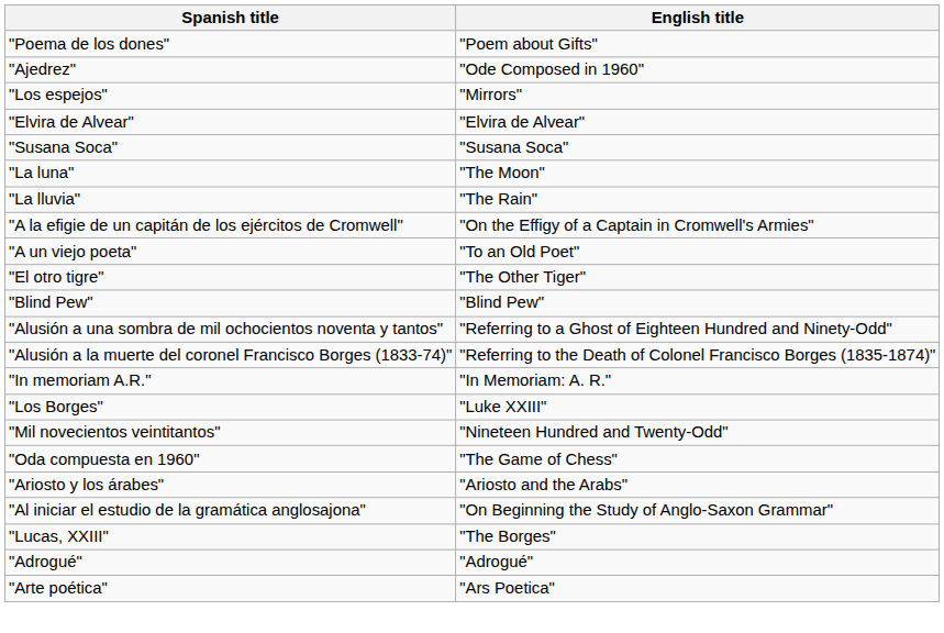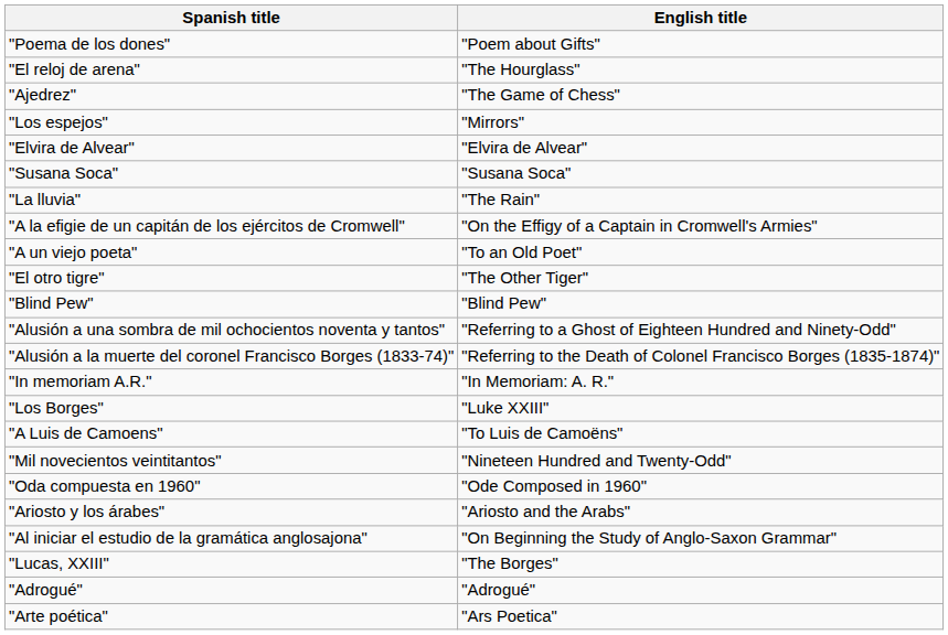+ row: "El reloj de arena" | "The Hourglass"
"Ajedrez" | English title: "Ode Composed in 1960" -> "The Game of Chess"
- row: "La luna" | "The Moon"
+ row: "A Luis de Camoens" | "To Luis de Camoëns"
"Oda compuesta en 1960" | English title: "The Game of Chess" -> "Ode Composed in 1960"
